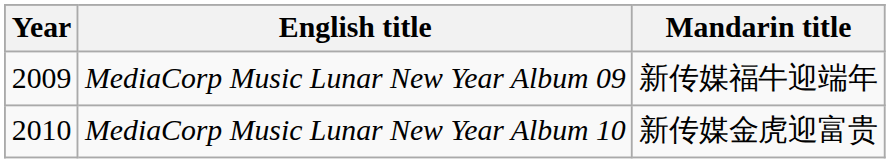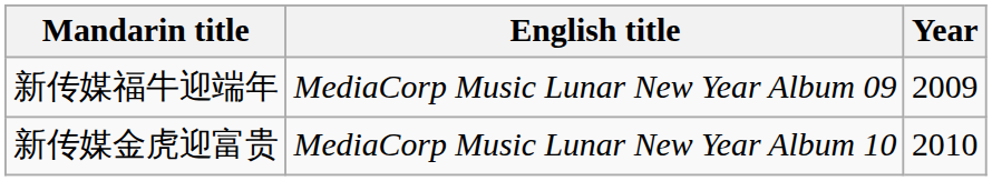columns swapped: Year <-> Mandarin title
